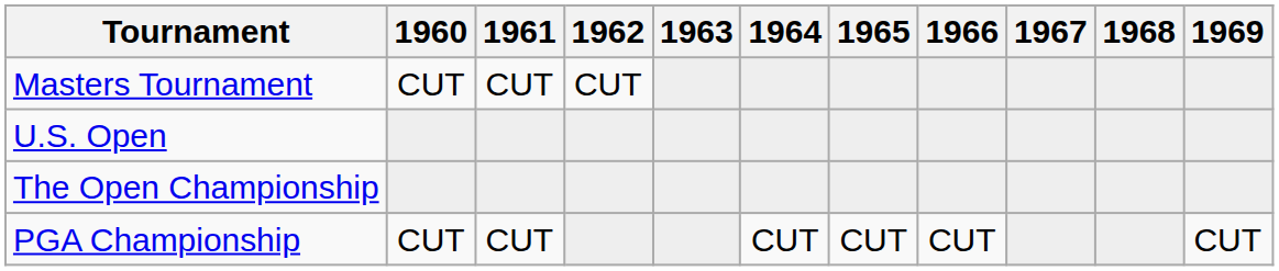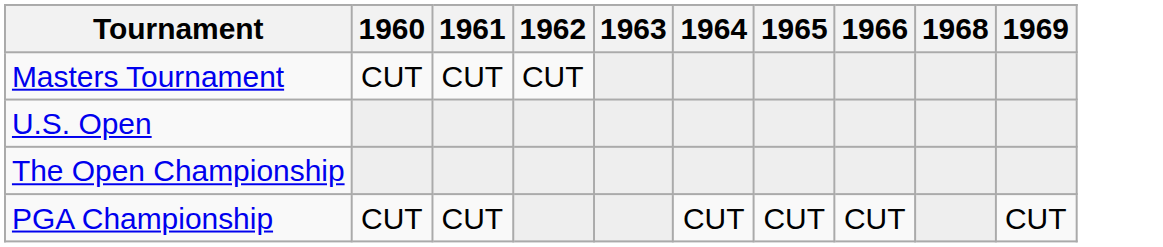- column: 1967
